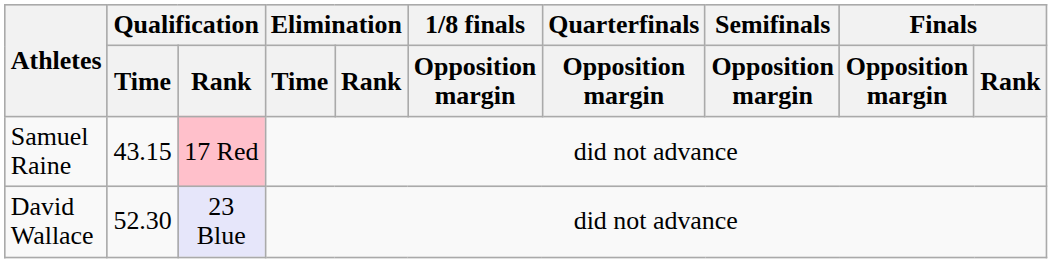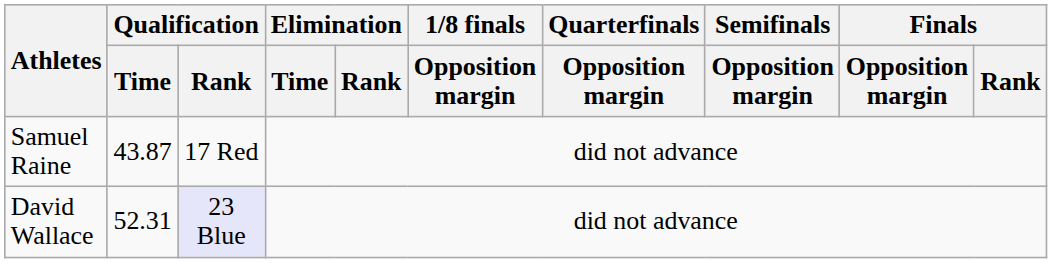Samuel Raine | Qualification / Time: 43.15 -> 43.87
Samuel Raine | Qualification / Rank: pink background -> no background
David Wallace | Qualification / Time: 52.30 -> 52.31
